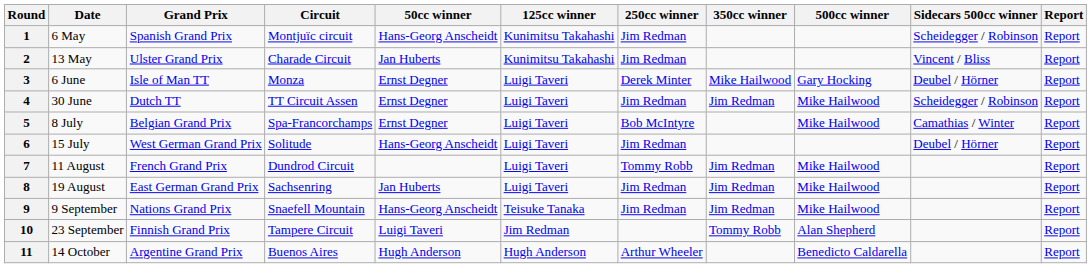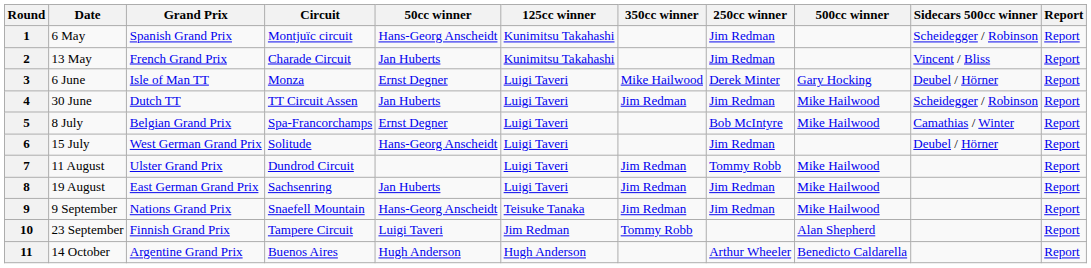columns swapped: 250cc winner <-> 350cc winner
2 | Grand Prix: Ulster Grand Prix -> French Grand Prix
4 | 50cc winner: Ernst Degner -> Jan Huberts
7 | Grand Prix: French Grand Prix -> Ulster Grand Prix
